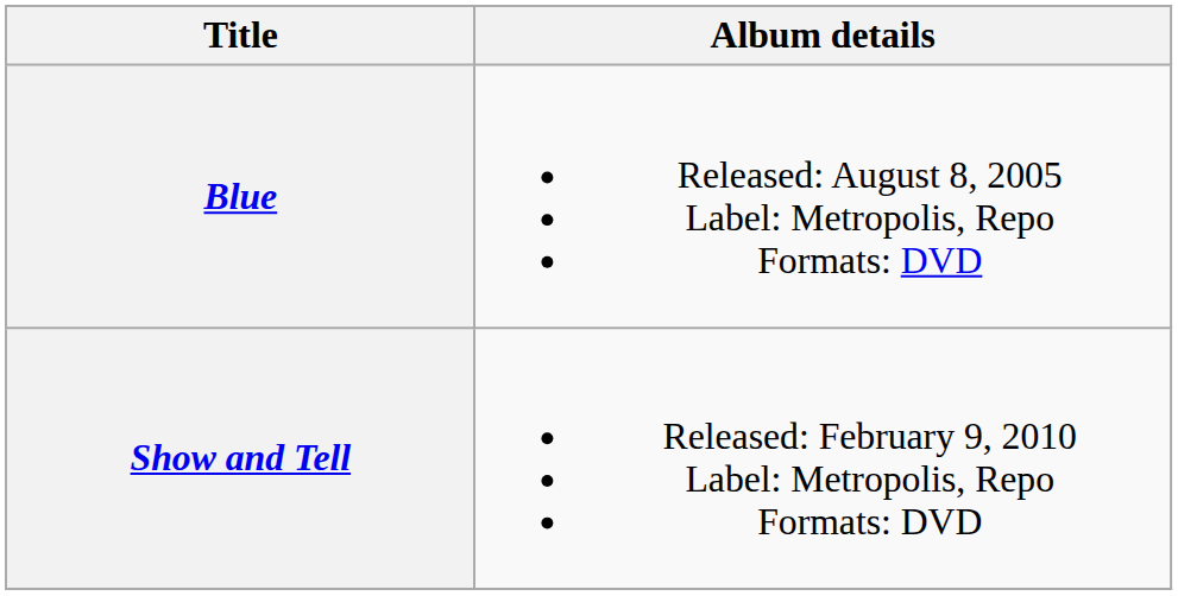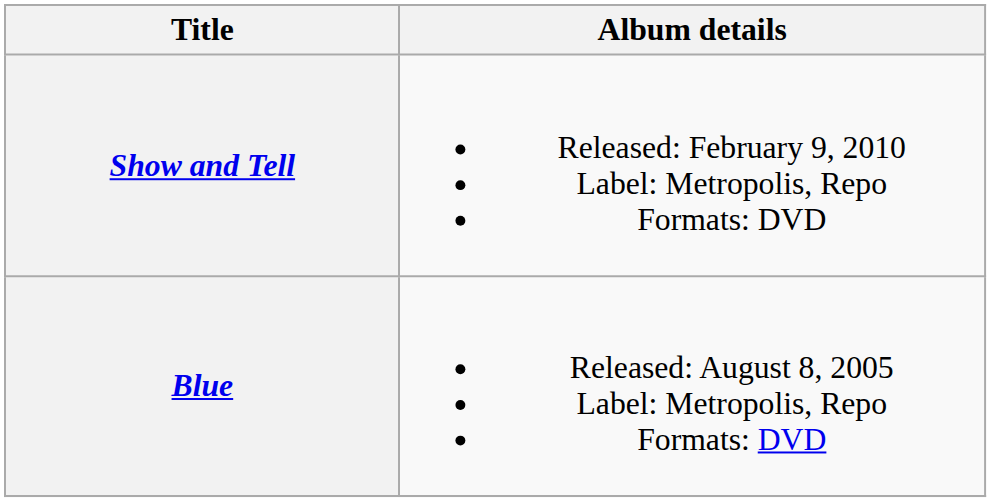rows swapped: Blue <-> Show and Tell
